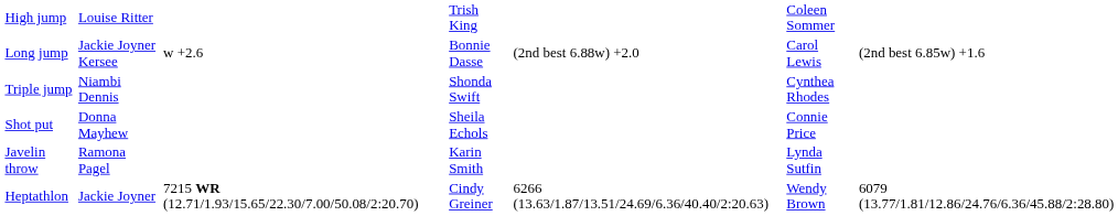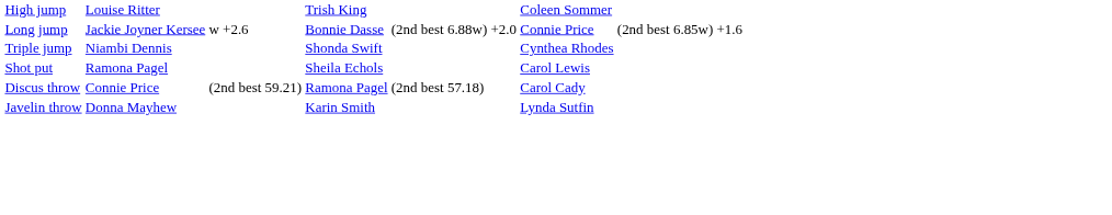Long jump | column 6: Carol Lewis -> Connie Price
Shot put | column 2: Donna Mayhew -> Ramona Pagel
Shot put | column 6: Connie Price -> Carol Lewis
+ row: Discus throw | Connie Price | (2nd best 59.21) | Ramona Pagel | (2nd best 57.18) | Carol Cady
Javelin throw | column 2: Ramona Pagel -> Donna Mayhew
- row: Heptathlon | Jackie Joyner | 7215 WR (12.71/1.93/15.65/22.30/7.00/50.08/2:20.70) | Cindy Greiner | 6266 (13.63/1.87/13.51/24.69/6.36/40.40/2:20.63) | Wendy Brown | 6079 (13.77/1.81/12.86/24.76/6.36/45.88/2:28.80)
